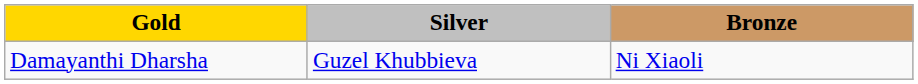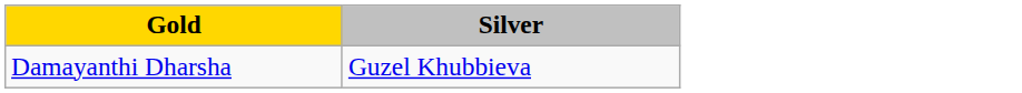- column: Bronze | Ni Xiaoli
